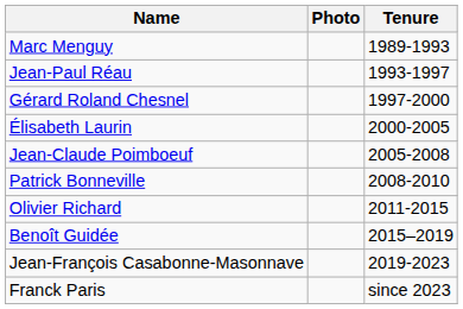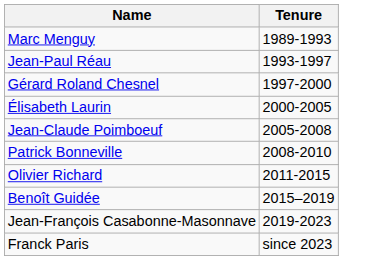- column: Photo
